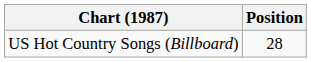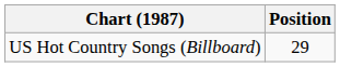US Hot Country Songs (Billboard) | Position: 28 -> 29
